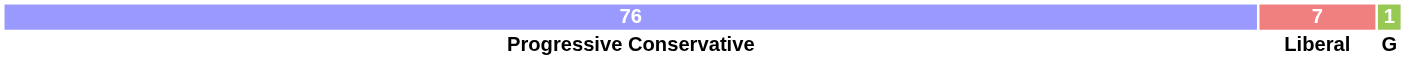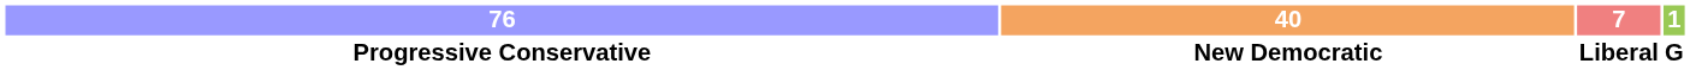+ column: 40 | New Democratic
